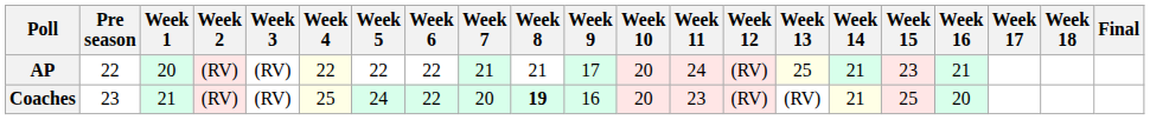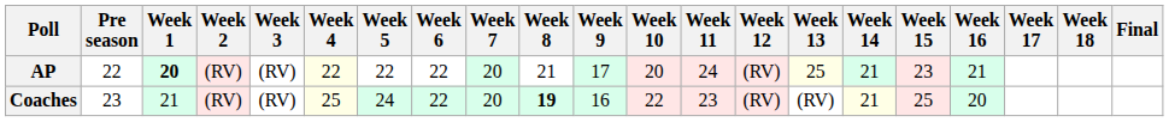AP | Week 1: normal -> bold
AP | Week 7: 21 -> 20
Coaches | Week 10: 20 -> 22
